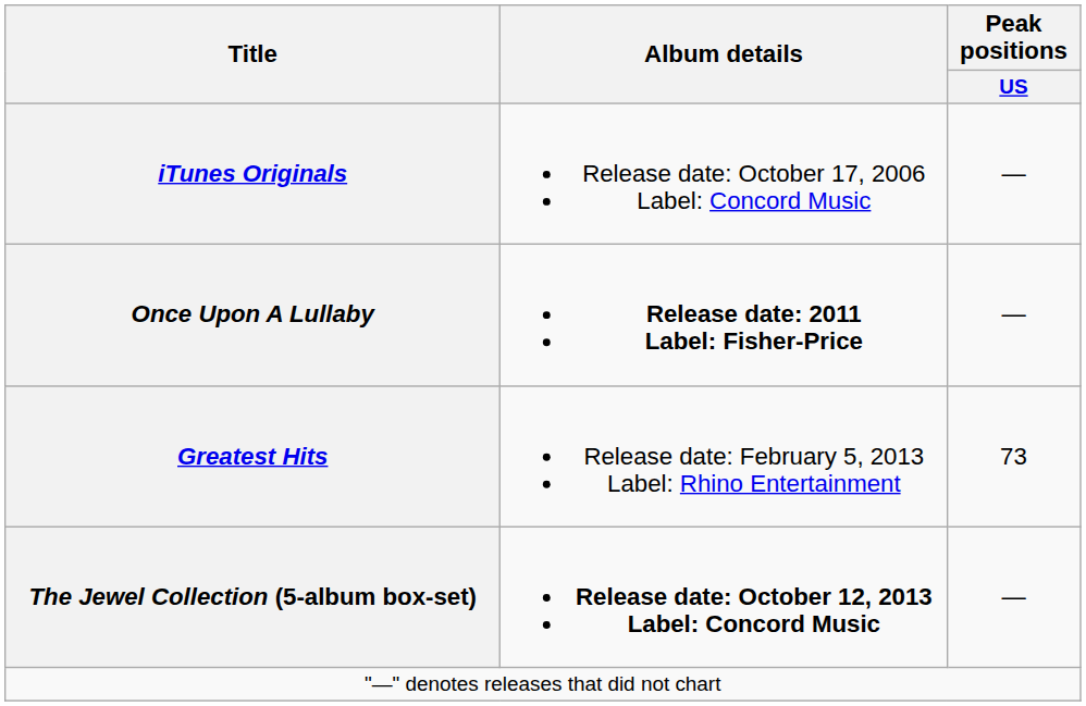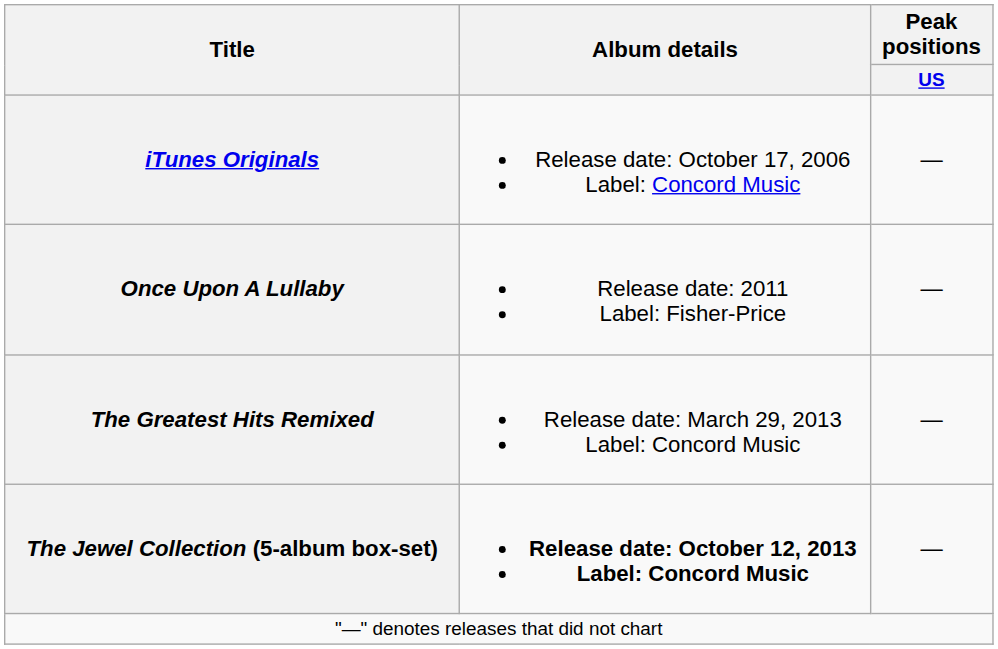Once Upon A Lullaby | Album details: bold -> normal
- row: Greatest Hits | Release date: February 5, 2013 Label: Rhino Entertainment | 73
+ row: The Greatest Hits Remixed | Release date: March 29, 2013 Label: Concord Music | —
